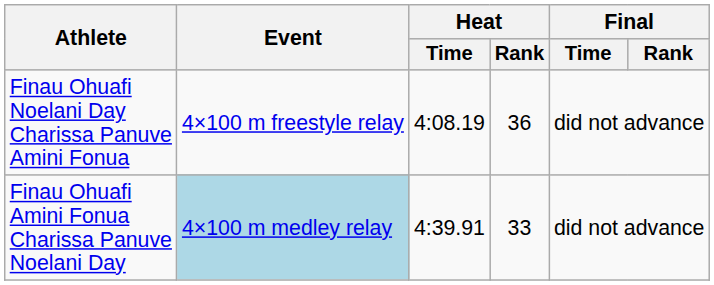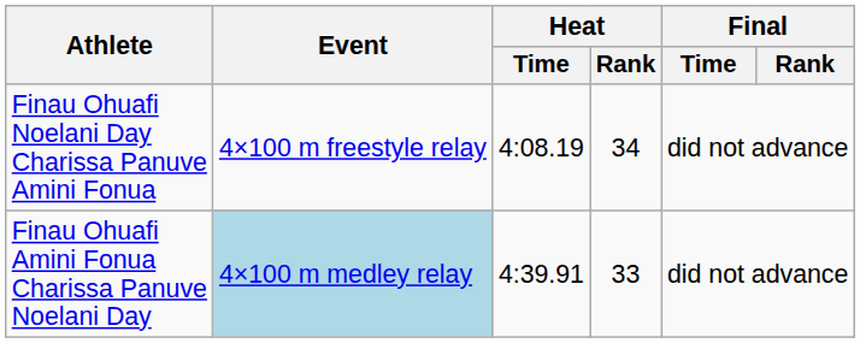Finau Ohuafi Noelani Day Charissa Panuve Amini Fonua | Heat / Rank: 36 -> 34
